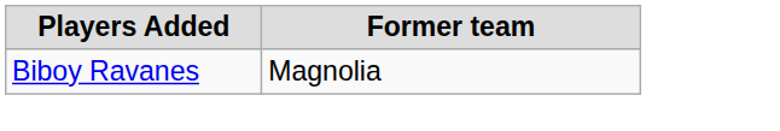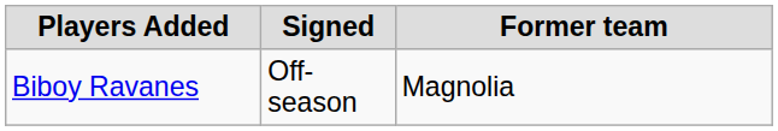+ column: Signed | Off-season
